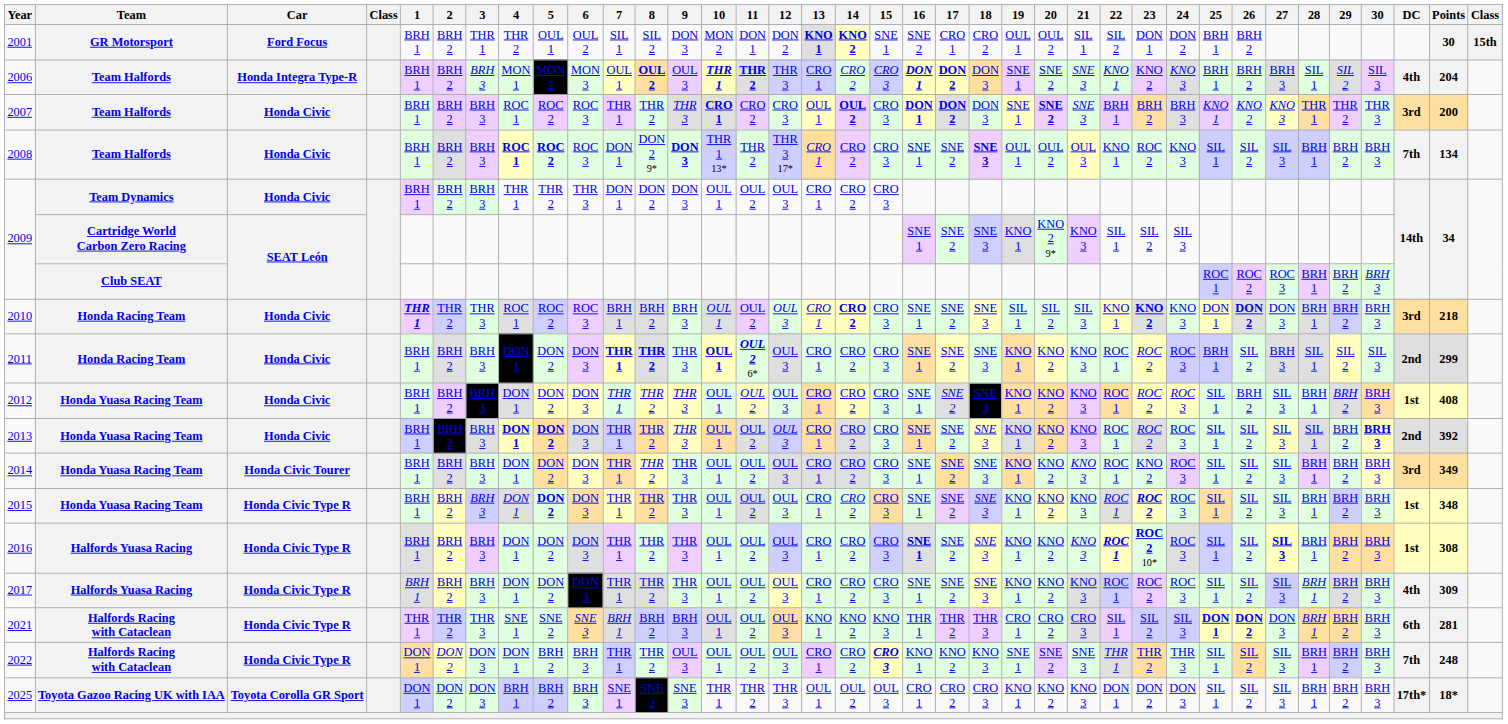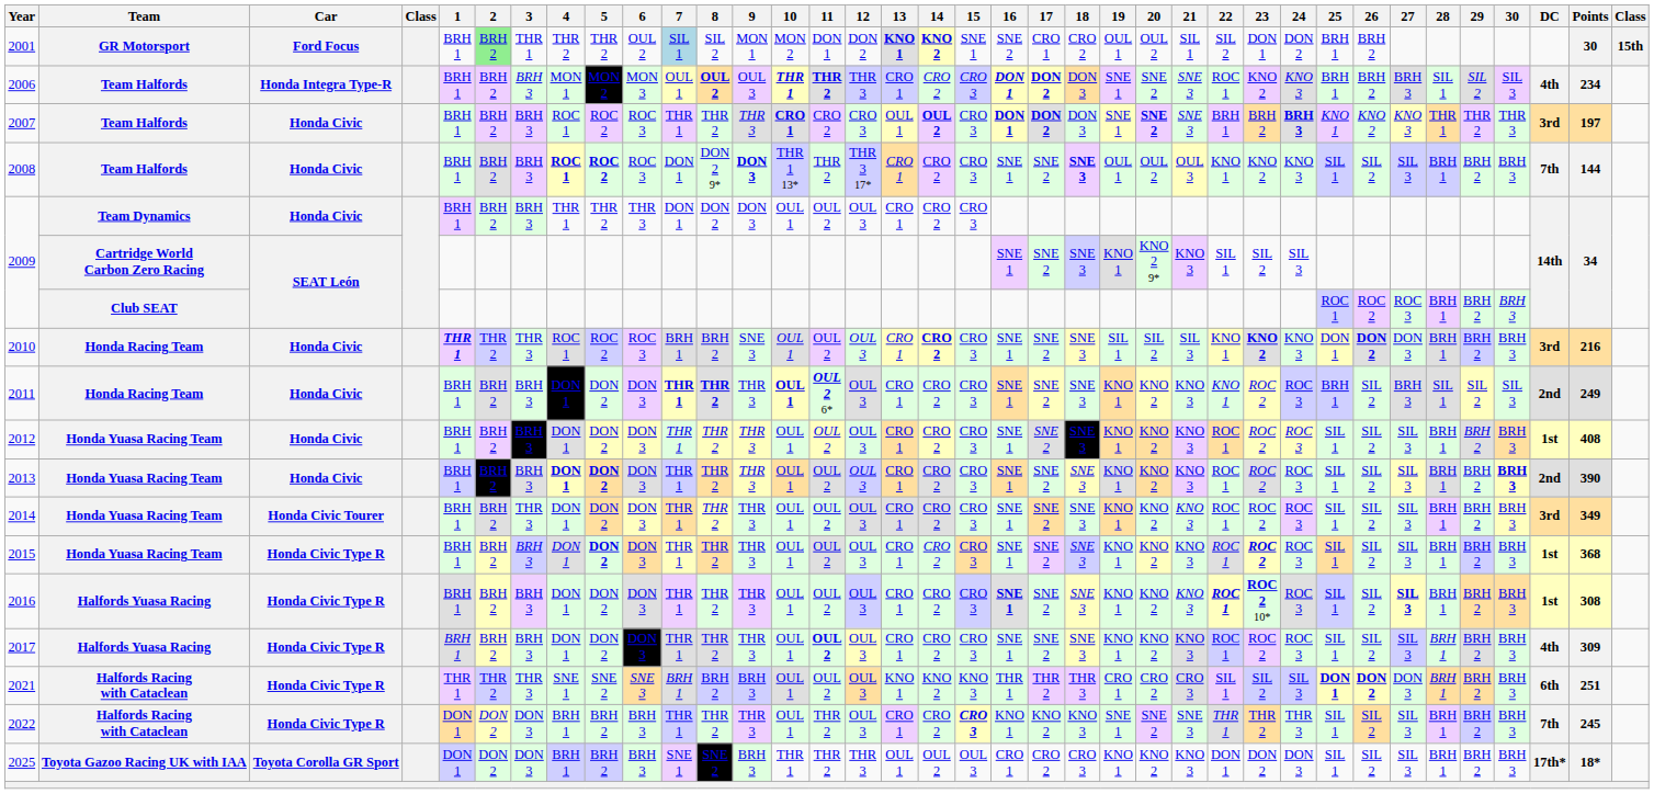2001 | 2: no background -> lightgreen background
2001 | 5: OUL 1 -> THR 2
2001 | 7: no background -> lightblue background
2001 | 9: DON 3 -> MON 1
2006 | 22: KNO 1 -> ROC 1
2006 | Points: 204 -> 234
2007 | 24: normal -> bold
2007 | Points: 200 -> 197
2008 | 23: ROC 2 -> KNO 2
2008 | Points: 134 -> 144
2010 | 9: BRH 3 -> SNE 3
2010 | Points: 218 -> 216
2011 | 22: ROC 1 -> KNO 1
2011 | Points: 299 -> 249
2012 | 26: BRH 2 -> SIL 2
2013 | 28: SIL 1 -> BRH 1
2013 | Points: 392 -> 390
2014 | 3: BRH 3 -> THR 3
2014 | 23: KNO 2 -> ROC 2
2015 | Points: 348 -> 368
2017 | 11: normal -> bold
2021 | Points: 281 -> 251
2022 | 4: DON 1 -> BRH 1
2022 | 9: OUL 3 -> THR 3
2022 | 11: OUL 2 -> THR 2
2022 | Points: 248 -> 245
2025 | 9: SNE 3 -> BRH 3
